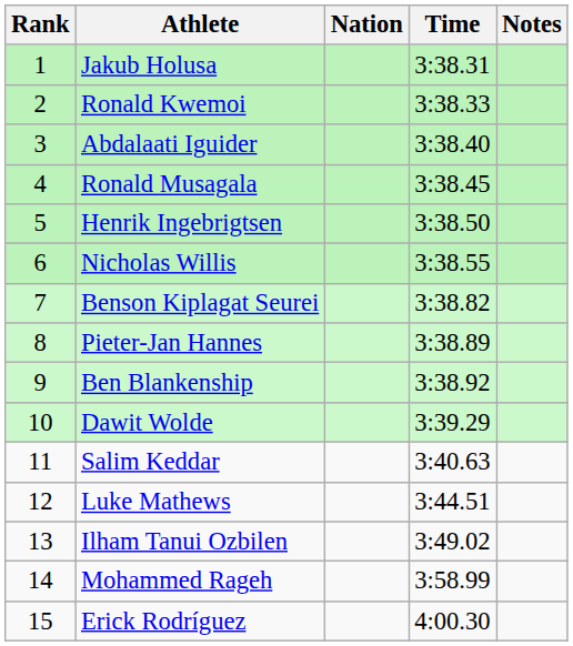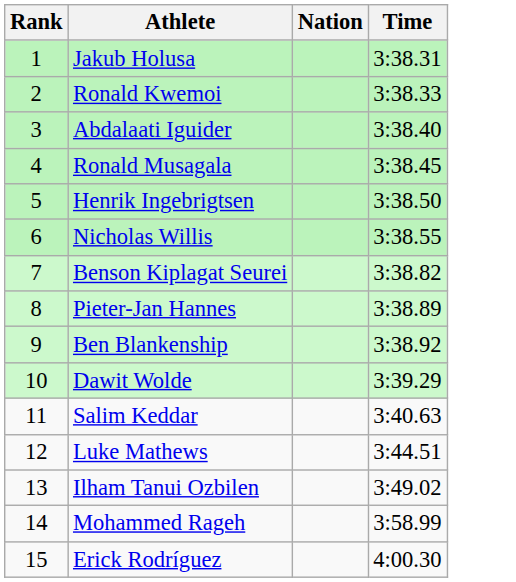- column: Notes
